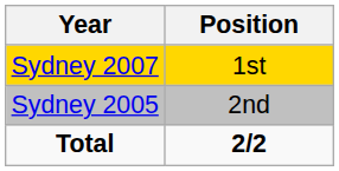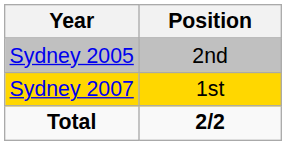rows swapped: Sydney 2005 <-> Sydney 2007
